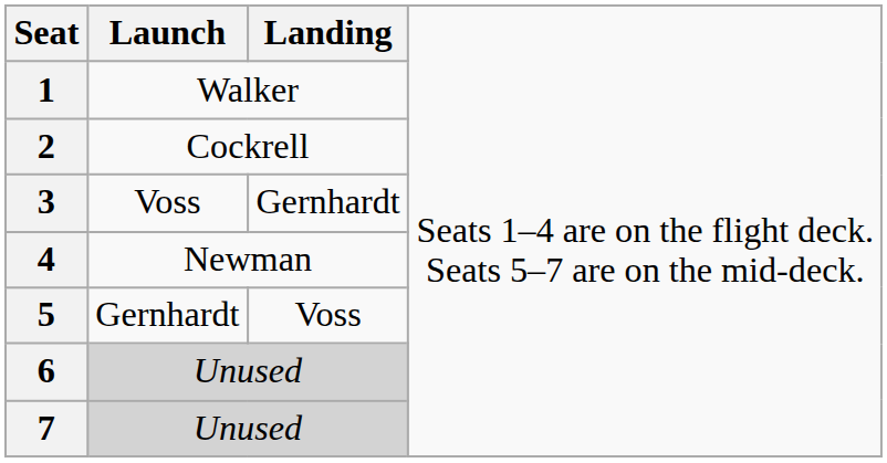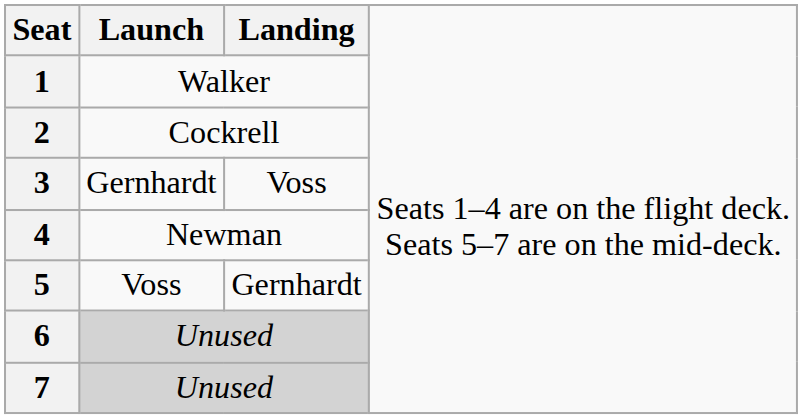3 | column 2: Voss -> Gernhardt
3 | column 3: Gernhardt -> Voss
5 | column 2: Gernhardt -> Voss
5 | column 3: Voss -> Gernhardt
